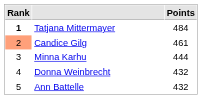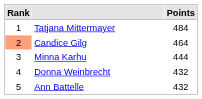Tatjana Mittermayer | Rank: bold -> normal
Candice Gilg | Points: 461 -> 464
